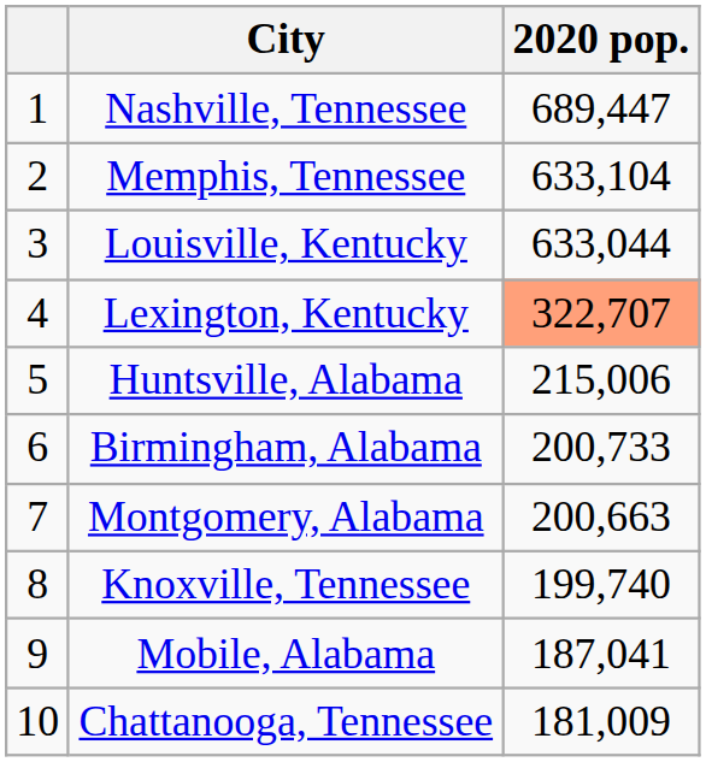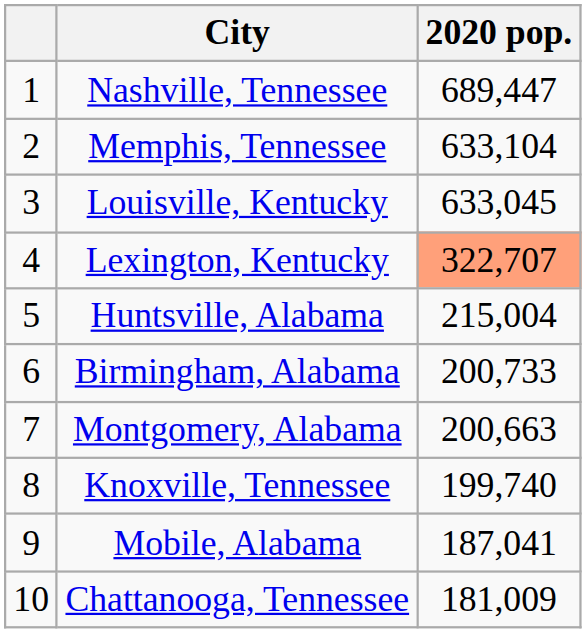Louisville, Kentucky | 2020 pop.: 633,044 -> 633,045
Huntsville, Alabama | 2020 pop.: 215,006 -> 215,004
